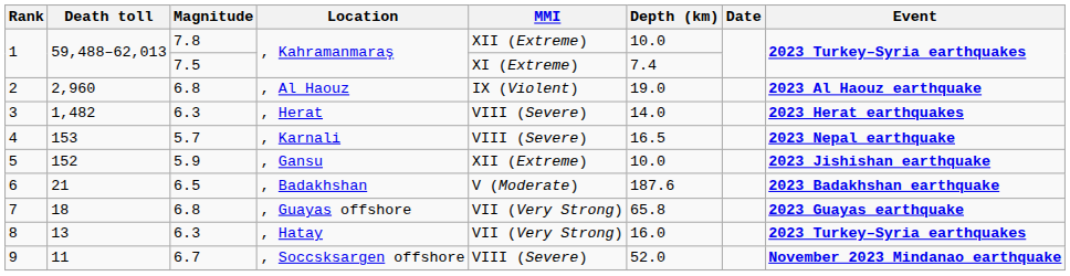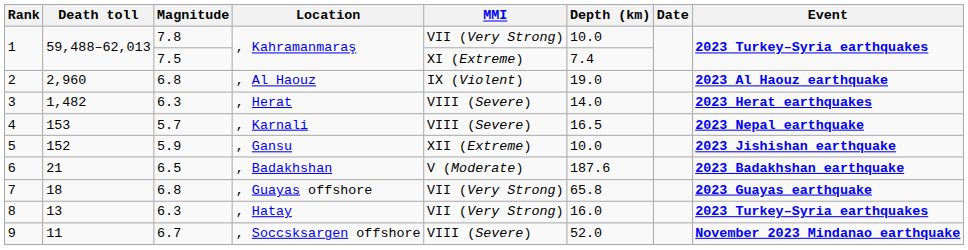7.8 / , Kahramanmaraş | MMI: XII (Extreme) -> VII (Very Strong)
